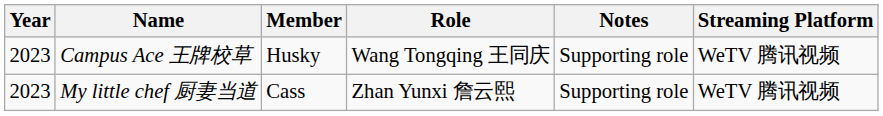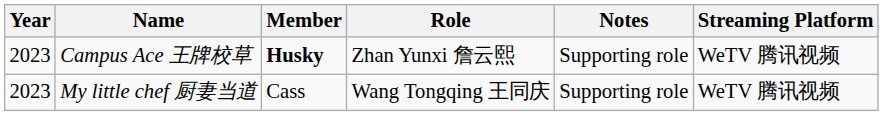Campus Ace 王牌校草 | Member: normal -> bold
Campus Ace 王牌校草 | Role: Wang Tongqing 王同庆 -> Zhan Yunxi 詹云熙
My little chef 厨妻当道 | Role: Zhan Yunxi 詹云熙 -> Wang Tongqing 王同庆
